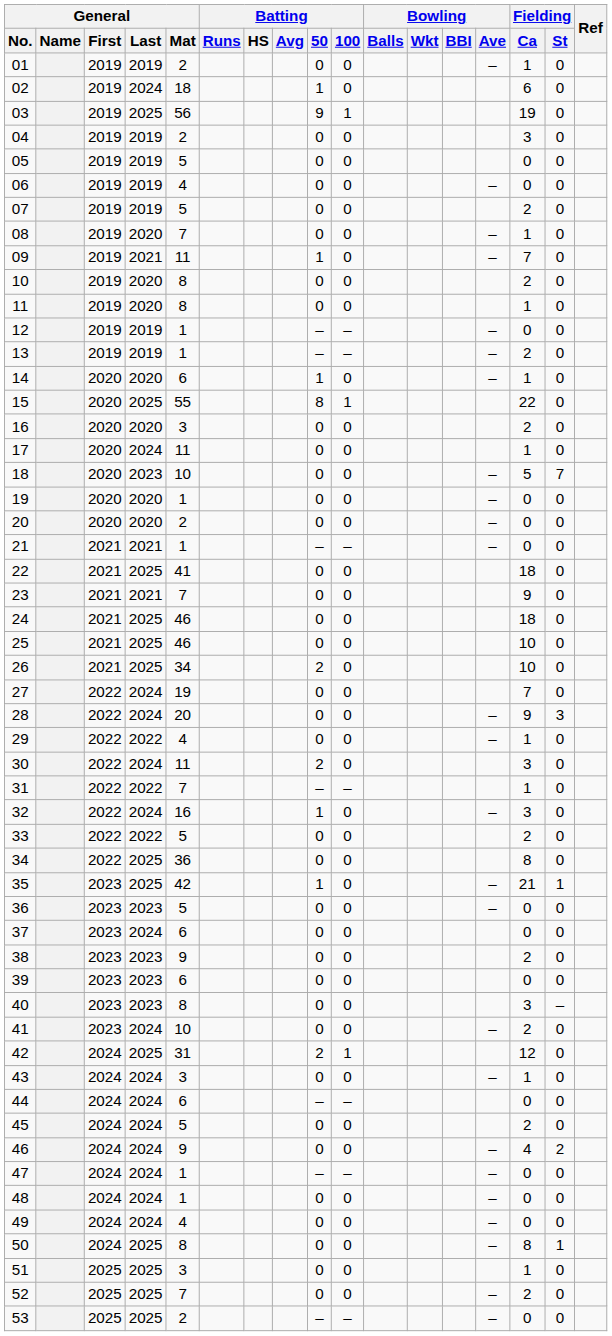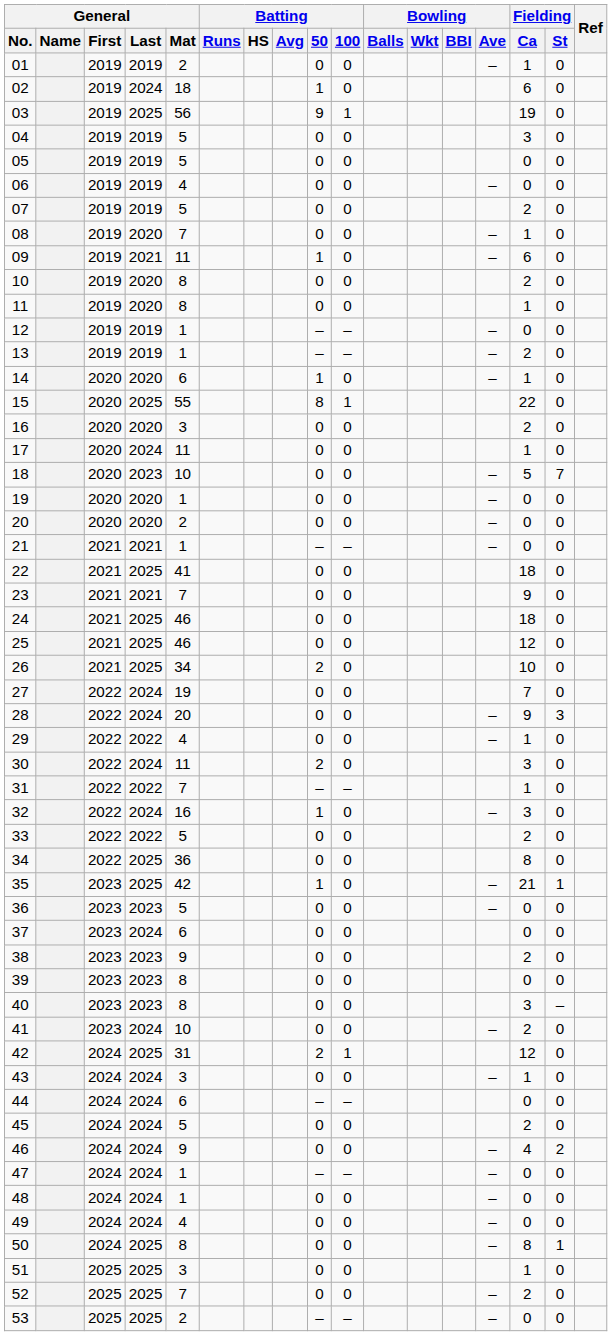04 | General / Mat: 2 -> 5
09 | Fielding / Ca: 7 -> 6
25 | Fielding / Ca: 10 -> 12
39 | General / Mat: 6 -> 8
